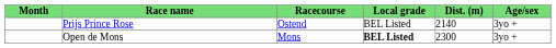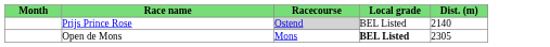- column: Age/sex | 3yo + | 3yo +
Prijs Prince Rose | Racecourse: no background -> lightgrey background
Open de Mons | Dist. (m): 2300 -> 2305
